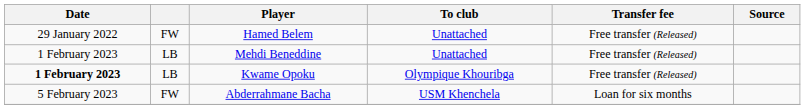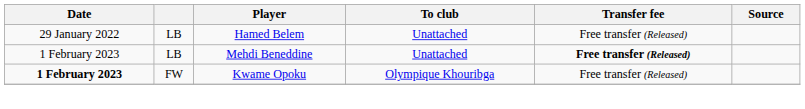Hamed Belem | column 2: FW -> LB
Mehdi Beneddine | Transfer fee: normal -> bold
Kwame Opoku | column 2: LB -> FW
- row: 5 February 2023 | FW | Abderrahmane Bacha | USM Khenchela | Loan for six months
